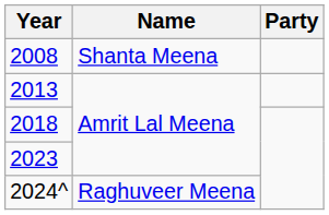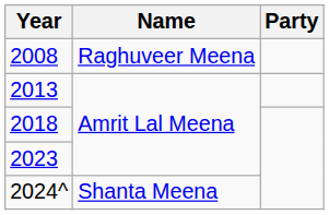2008 | Name: Shanta Meena -> Raghuveer Meena
2024^ | Name: Raghuveer Meena -> Shanta Meena
